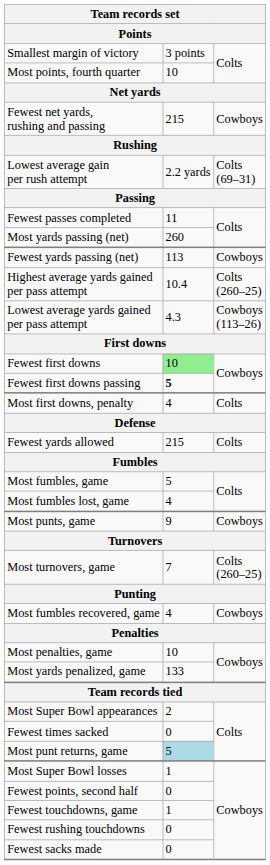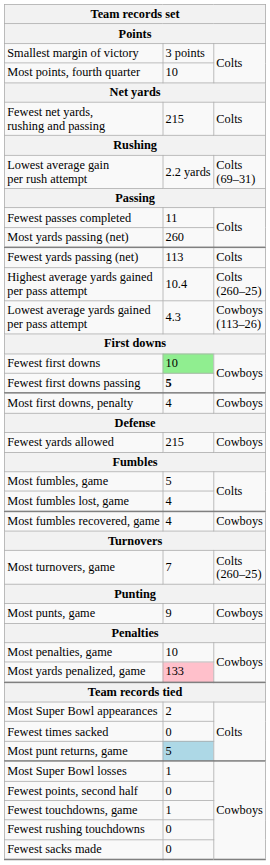Fewest net yards, rushing and passing | column 3: Cowboys -> Colts
Fewest yards passing (net) | column 3: Cowboys -> Colts
Most first downs, penalty | column 3: Colts -> Cowboys
Fewest yards allowed | column 3: Colts -> Cowboys
rows swapped: Most fumbles recovered, game <-> Most punts, game
Most yards penalized, game | column 2: no background -> pink background
